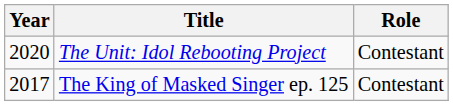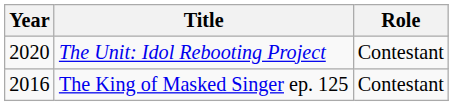The King of Masked Singer ep. 125 | Year: 2017 -> 2016
